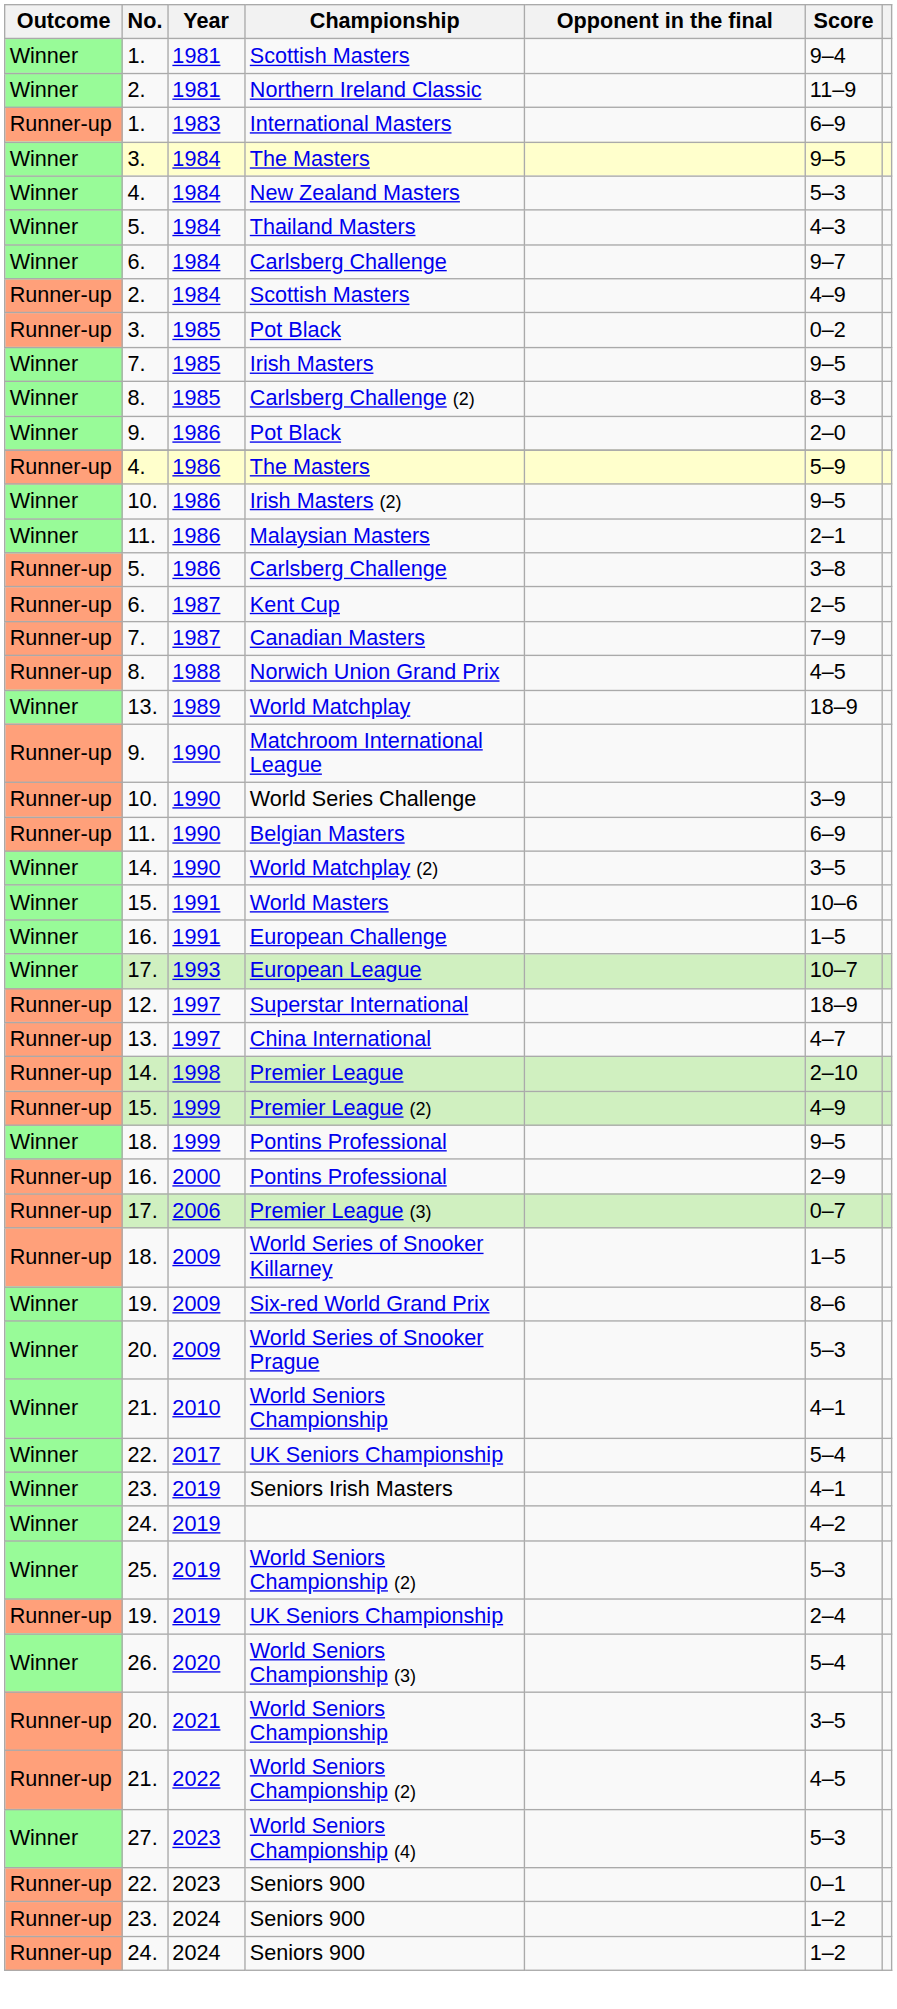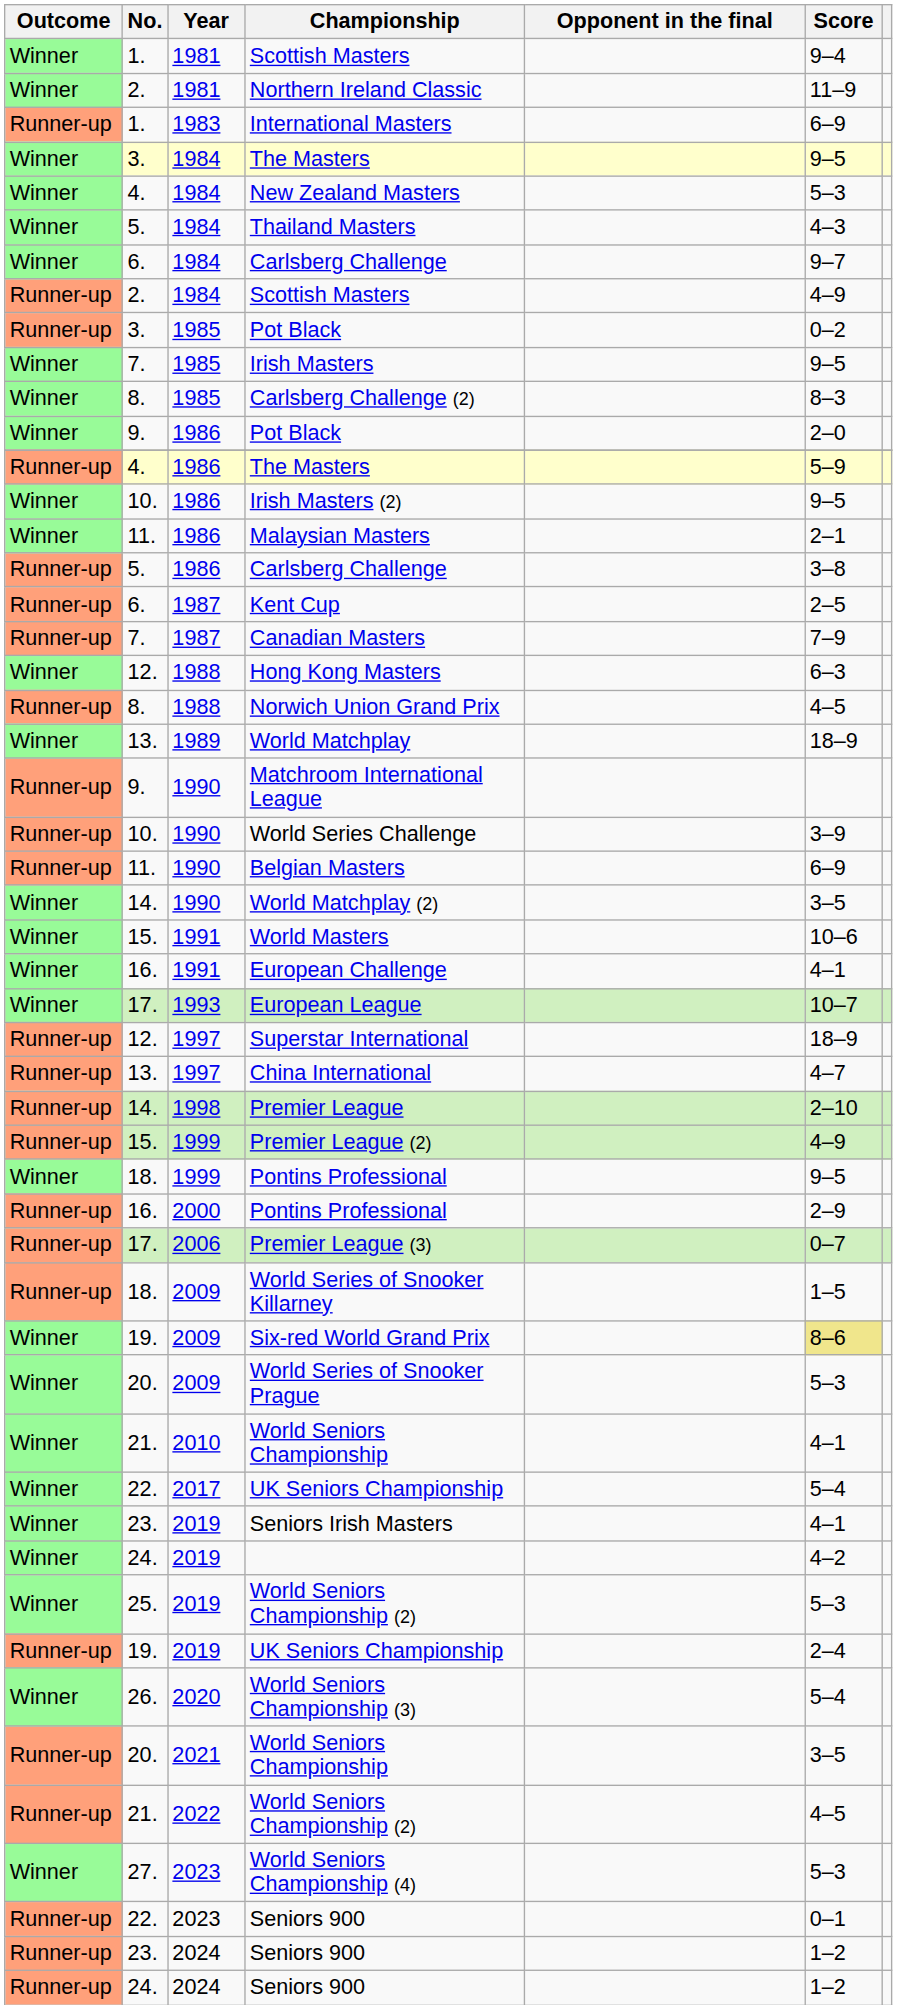+ row: Winner | 12. | 1988 | Hong Kong Masters | 6–3
European Challenge | Score: 1–5 -> 4–1
Six-red World Grand Prix | Score: no background -> khaki background
